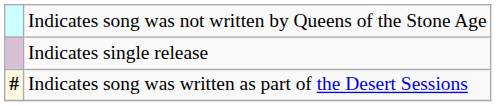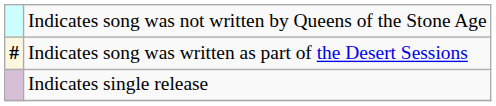rows swapped: Indicates song was written as part of the Desert Sessions <-> Indicates single release
